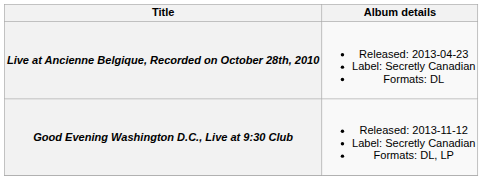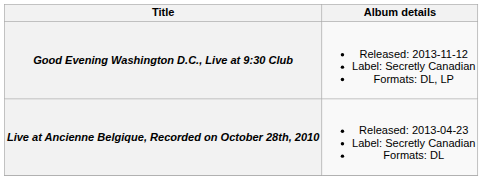rows swapped: Live at Ancienne Belgique, Recorded on October 28th, 2010 <-> Good Evening Washington D.C., Live at 9:30 Club
